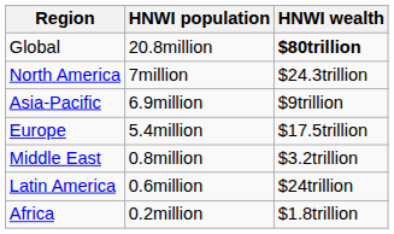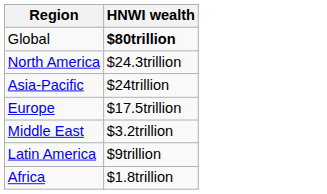- column: HNWI population | 20.8million | 7million | 6.9million | 5.4million | 0.8million | 0.6million | 0.2million
Asia-Pacific | HNWI wealth: $9trillion -> $24trillion
Latin America | HNWI wealth: $24trillion -> $9trillion
